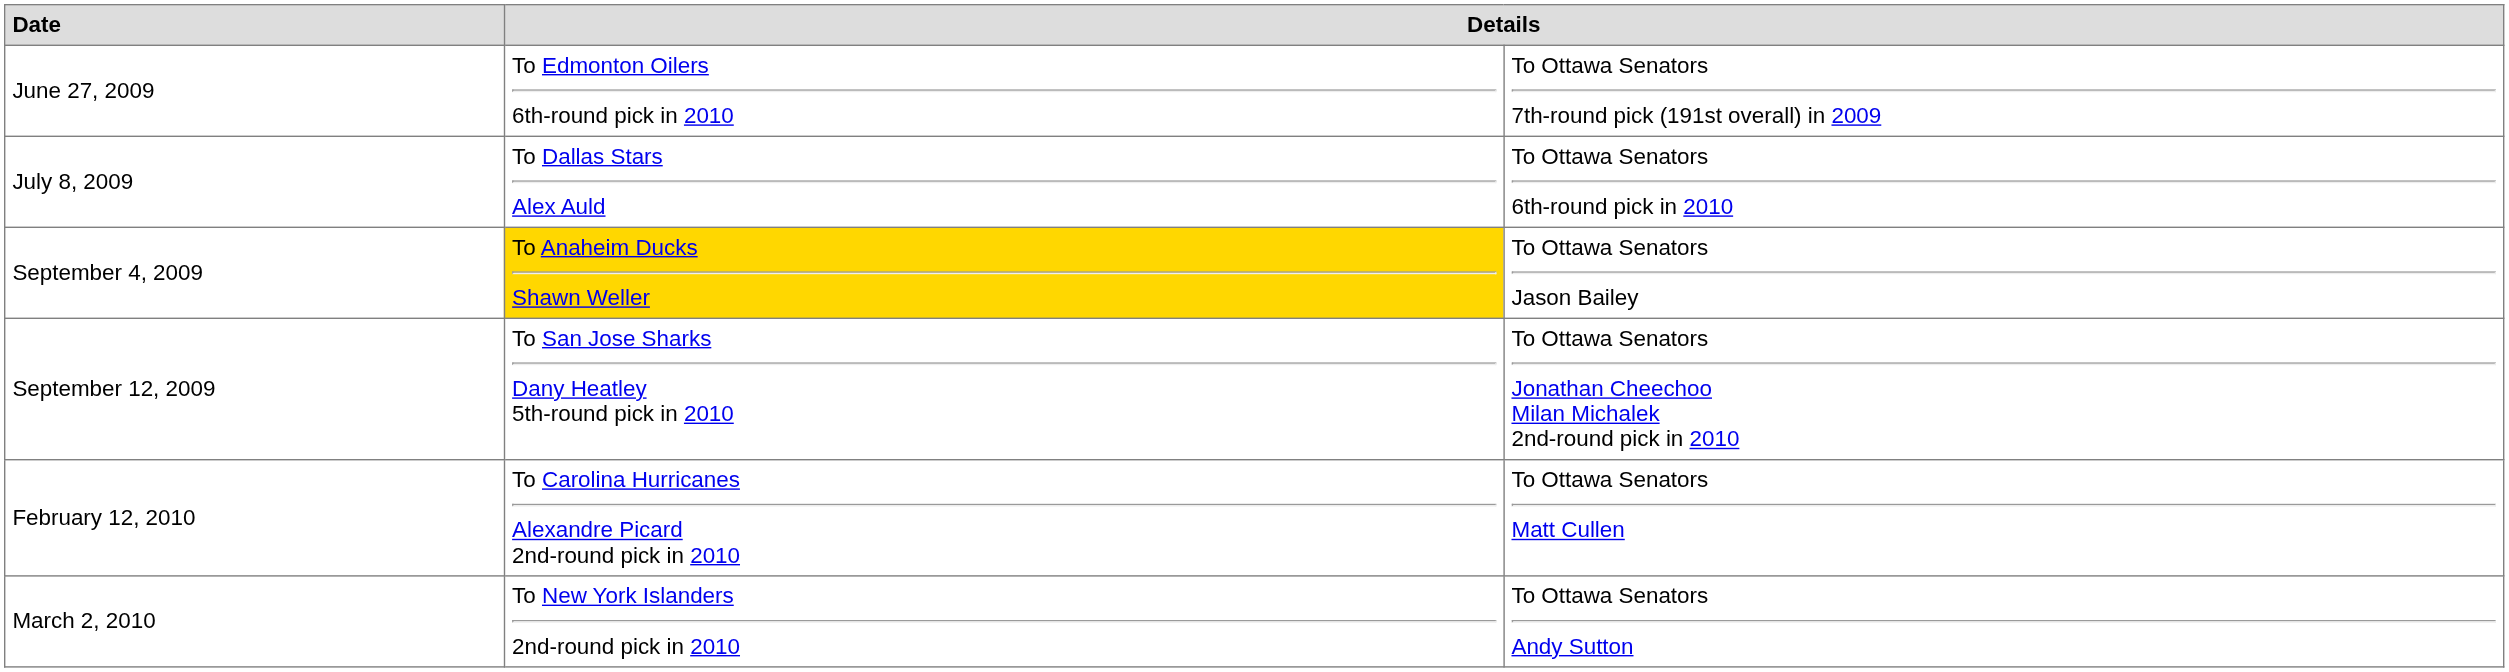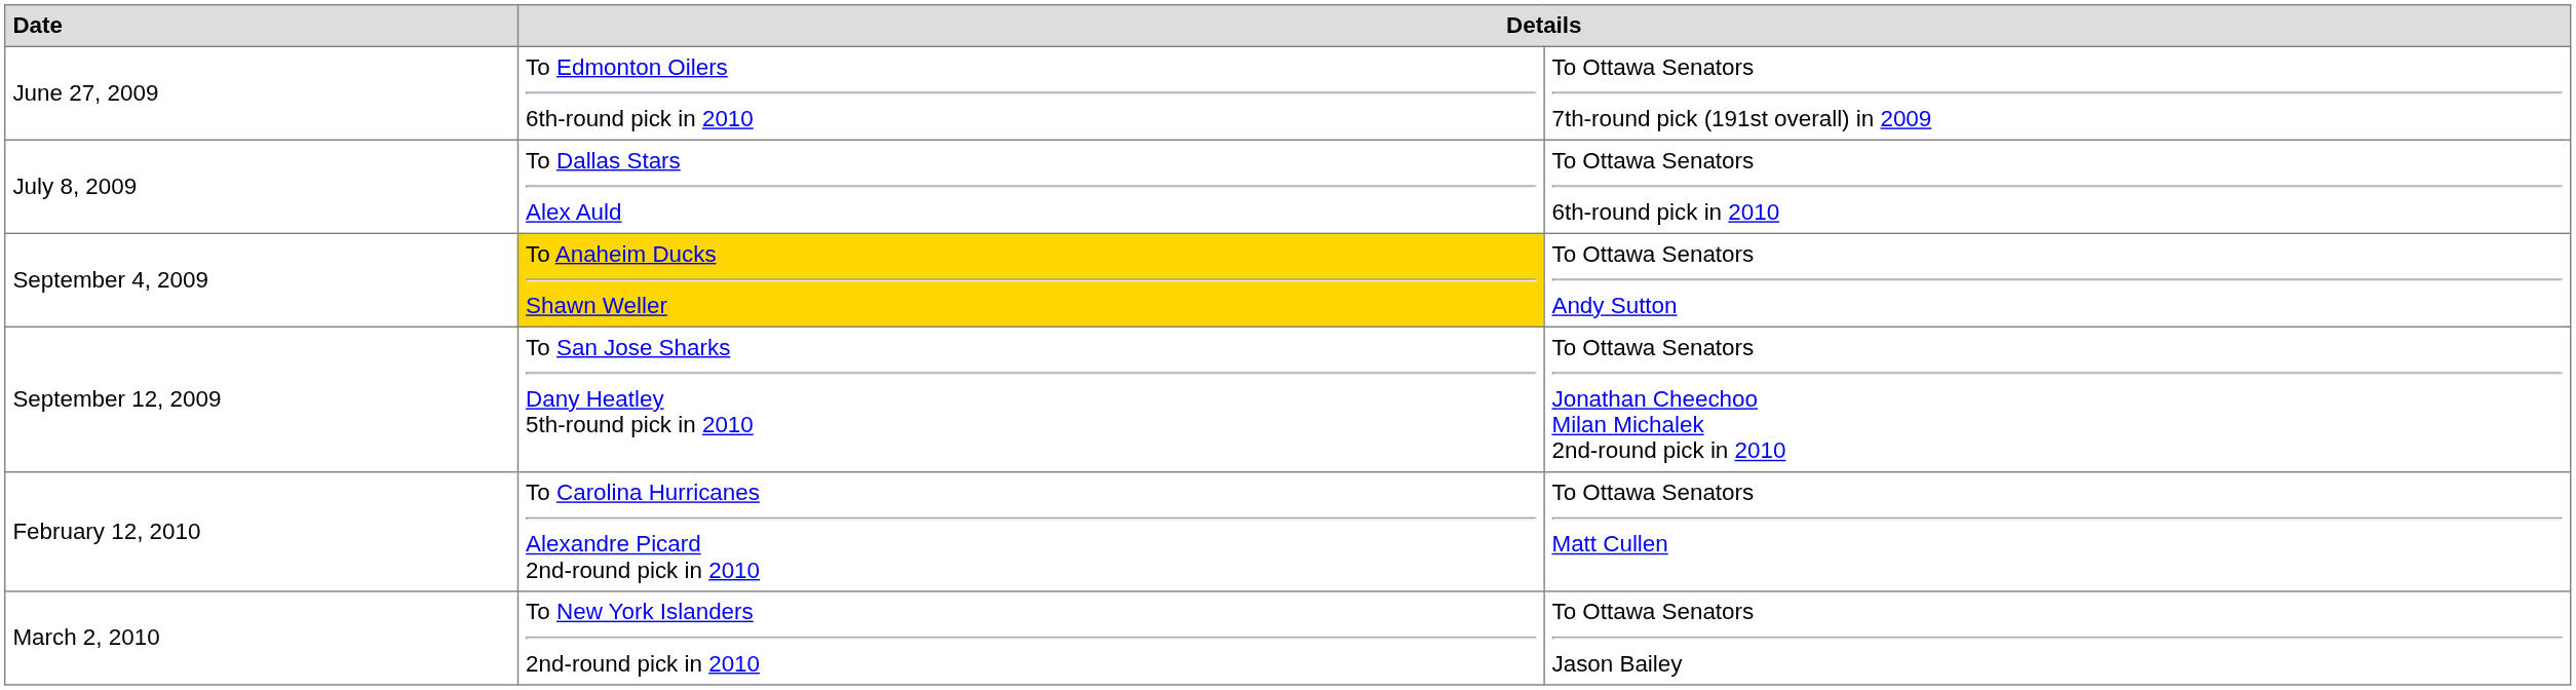September 4, 2009 | column 3: To Ottawa Senators Jason Bailey -> To Ottawa Senators Andy Sutton
March 2, 2010 | column 3: To Ottawa Senators Andy Sutton -> To Ottawa Senators Jason Bailey
